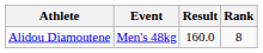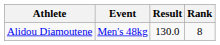Alidou Diamoutene | Result: 160.0 -> 130.0
